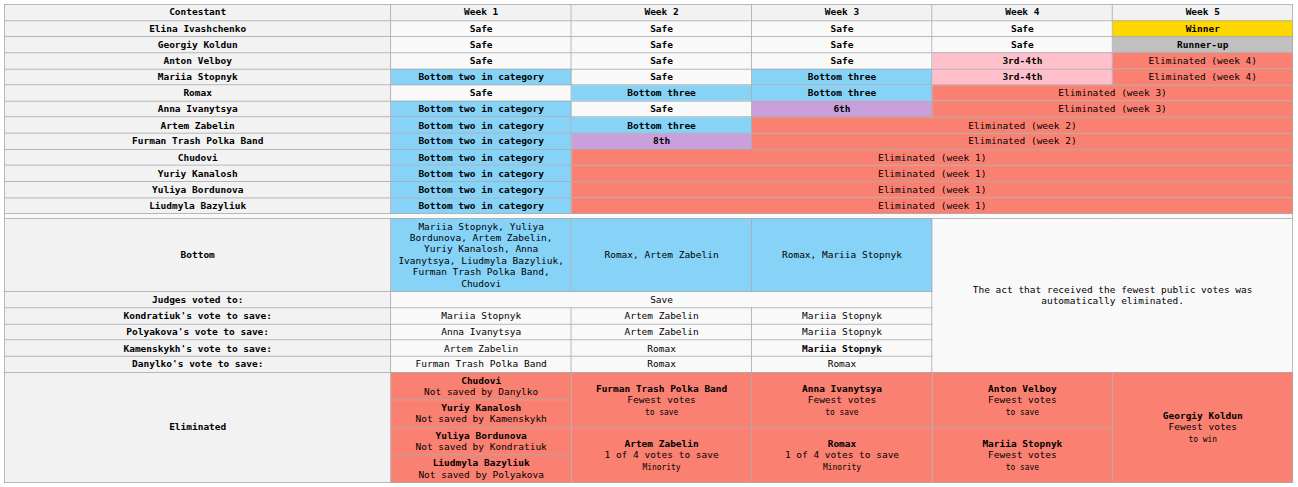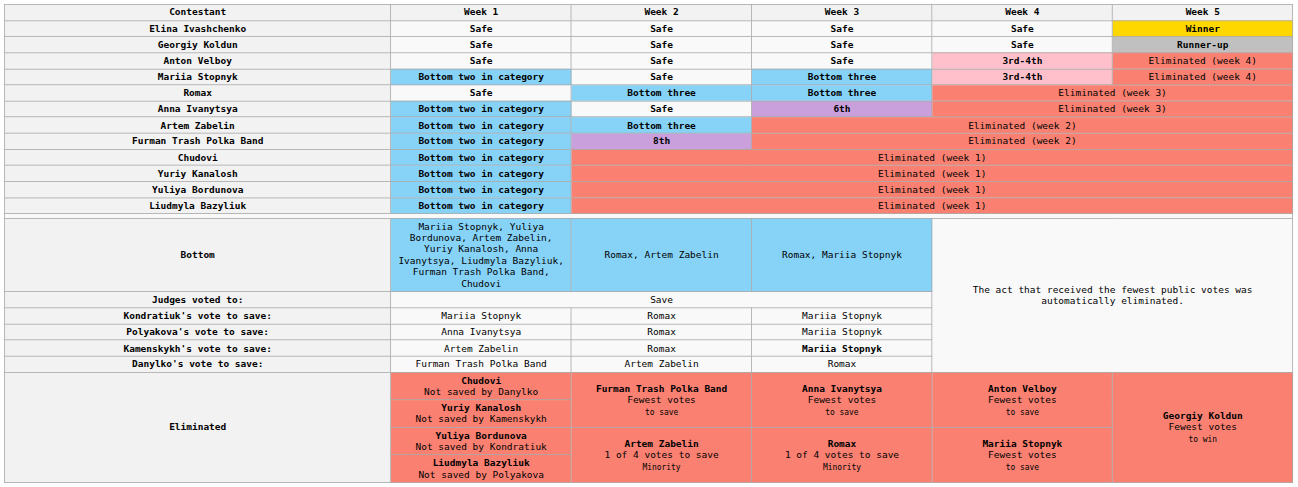Kondratiuk's vote to save: | Week 2: Artem Zabelin -> Romax
Polyakova's vote to save: | Week 2: Artem Zabelin -> Romax
Danylko's vote to save: | Week 2: Romax -> Artem Zabelin
